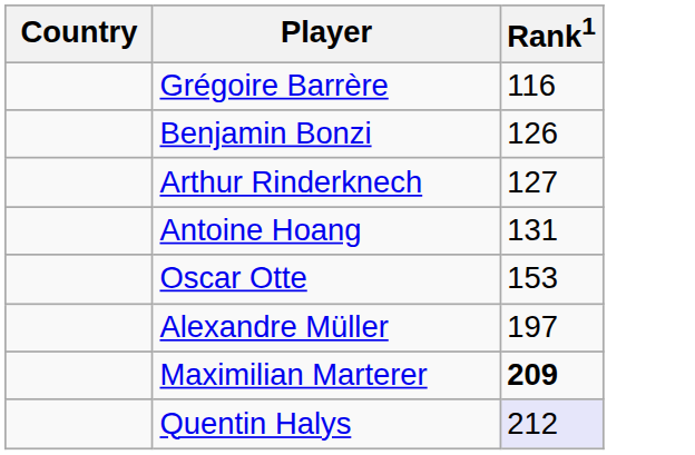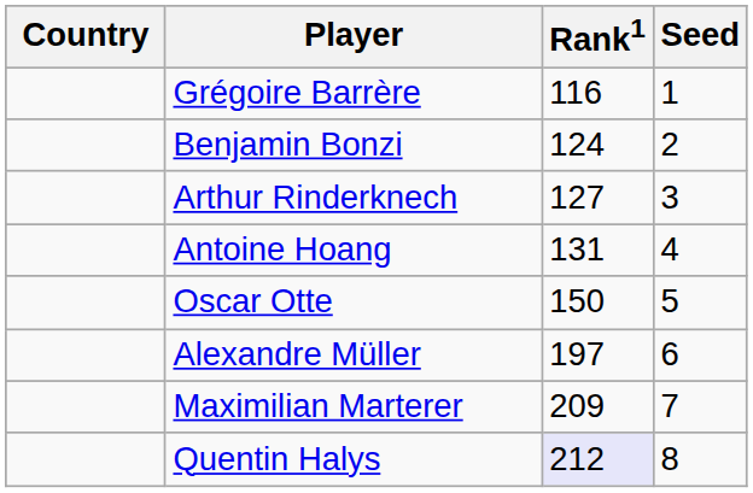+ column: Seed | 1 | 2 | 3 | 4 | 5 | 6 | 7 | 8
Benjamin Bonzi | Rank1: 126 -> 124
Oscar Otte | Rank1: 153 -> 150
Maximilian Marterer | Rank1: bold -> normal
